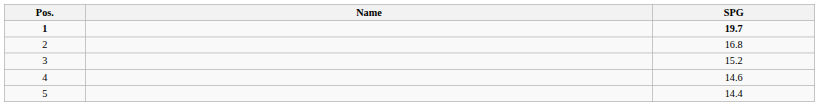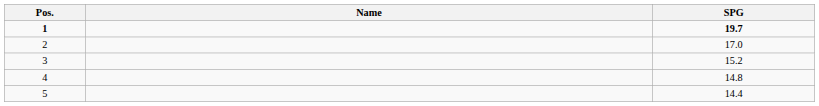2 | SPG: 16.8 -> 17.0
4 | SPG: 14.6 -> 14.8
